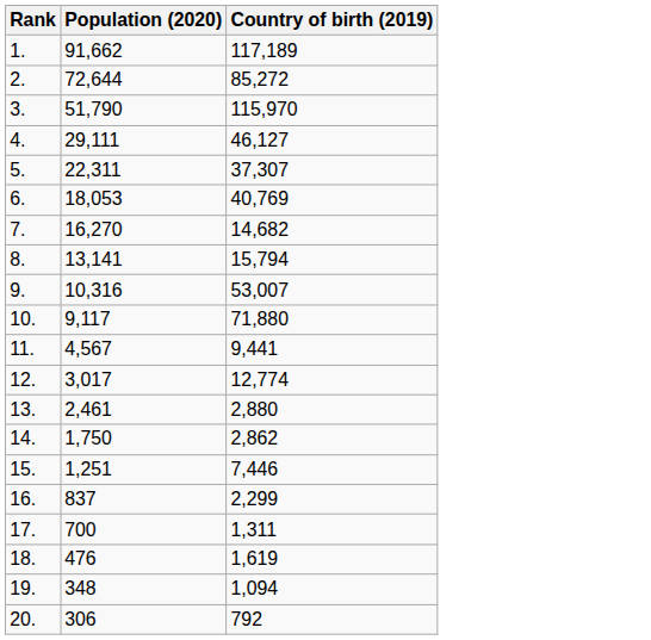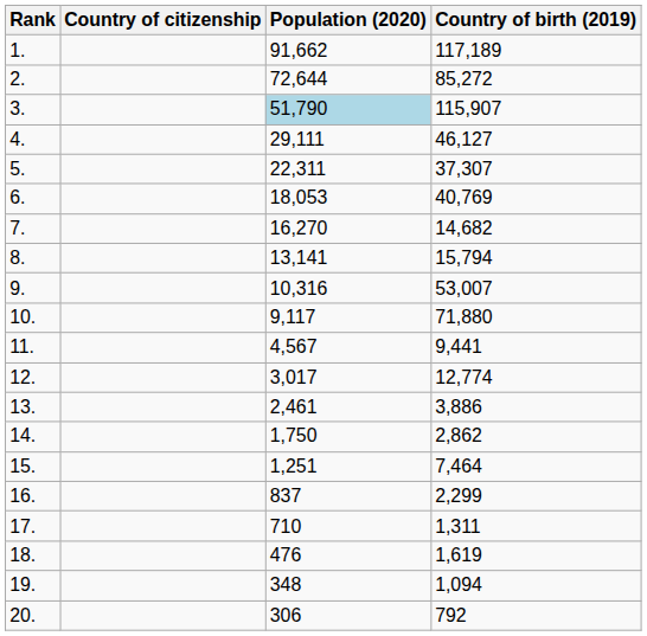+ column: Country of citizenship
3. | Population (2020): no background -> lightblue background
3. | Country of birth (2019): 115,970 -> 115,907
13. | Country of birth (2019): 2,880 -> 3,886
15. | Country of birth (2019): 7,446 -> 7,464
17. | Population (2020): 700 -> 710
